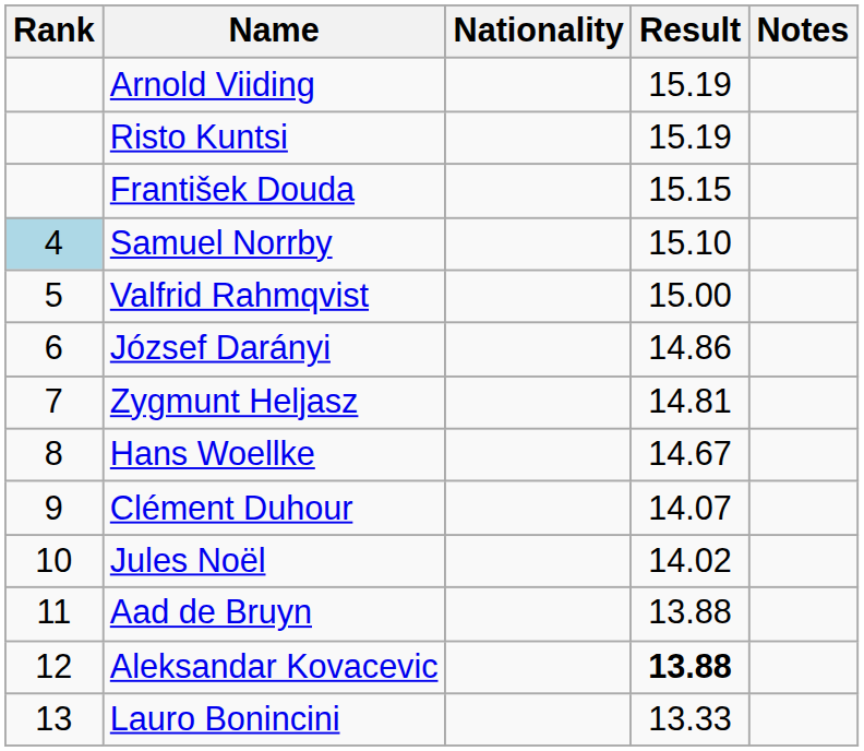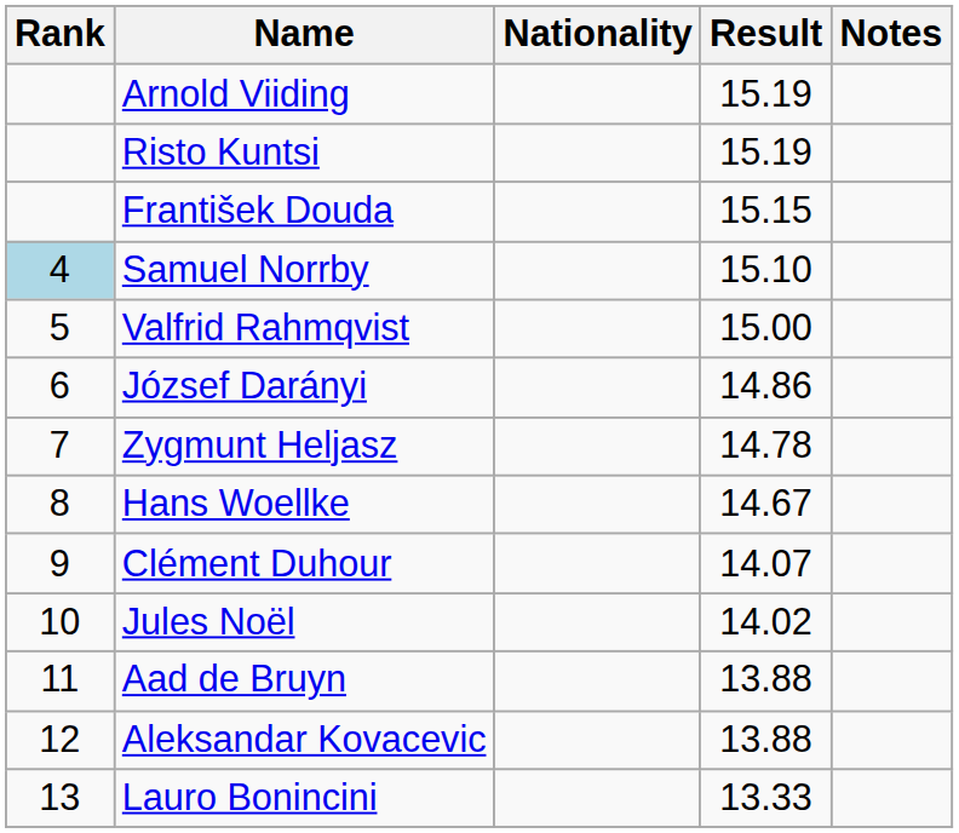Zygmunt Heljasz | Result: 14.81 -> 14.78
Aleksandar Kovacevic | Result: bold -> normal
